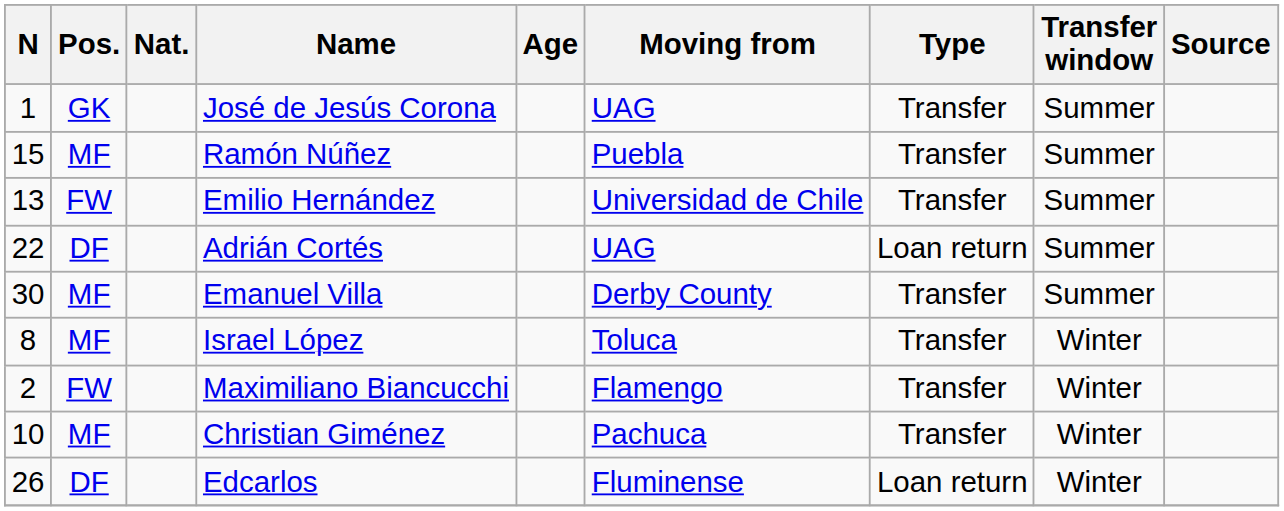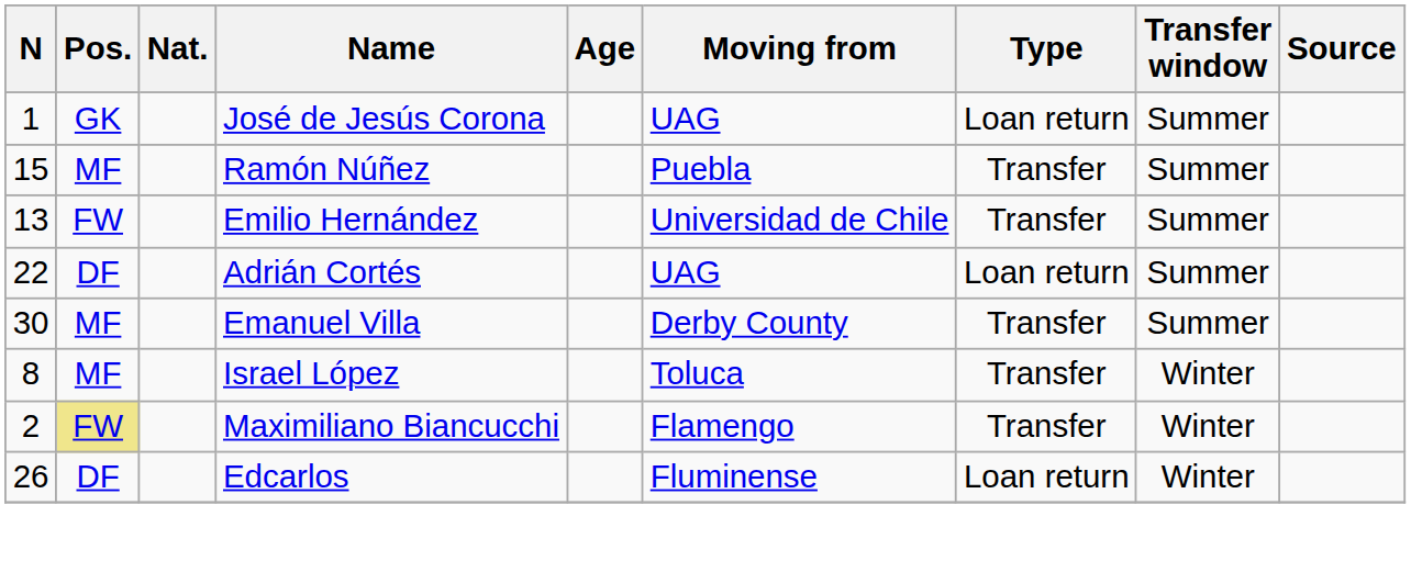José de Jesús Corona | Type: Transfer -> Loan return
Maximiliano Biancucchi | Pos.: no background -> khaki background
- row: 10 | MF | Christian Giménez | Pachuca | Transfer | Winter
